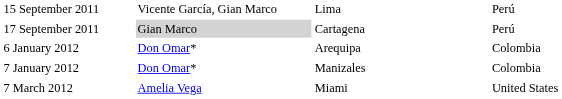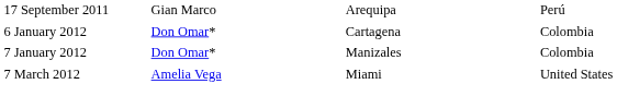- row: 15 September 2011 | Vicente García, Gian Marco | Lima | Perú
17 September 2011 | column 2: lightgrey background -> no background
17 September 2011 | column 3: Cartagena -> Arequipa
6 January 2012 | column 3: Arequipa -> Cartagena
